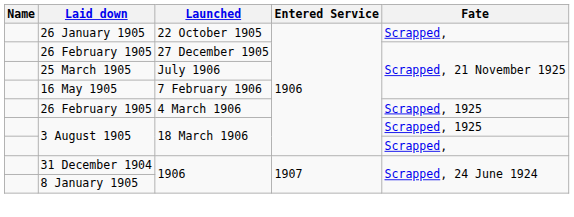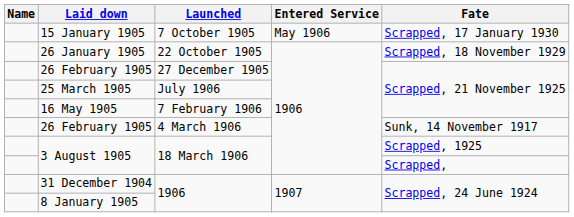+ row: 15 January 1905 | 7 October 1905 | May 1906 | Scrapped, 17 January 1930
26 January 1905 | Fate: Scrapped, -> Scrapped, 18 November 1929
26 February 1905 / 4 March 1906 | Fate: Scrapped, 1925 -> Sunk, 14 November 1917
